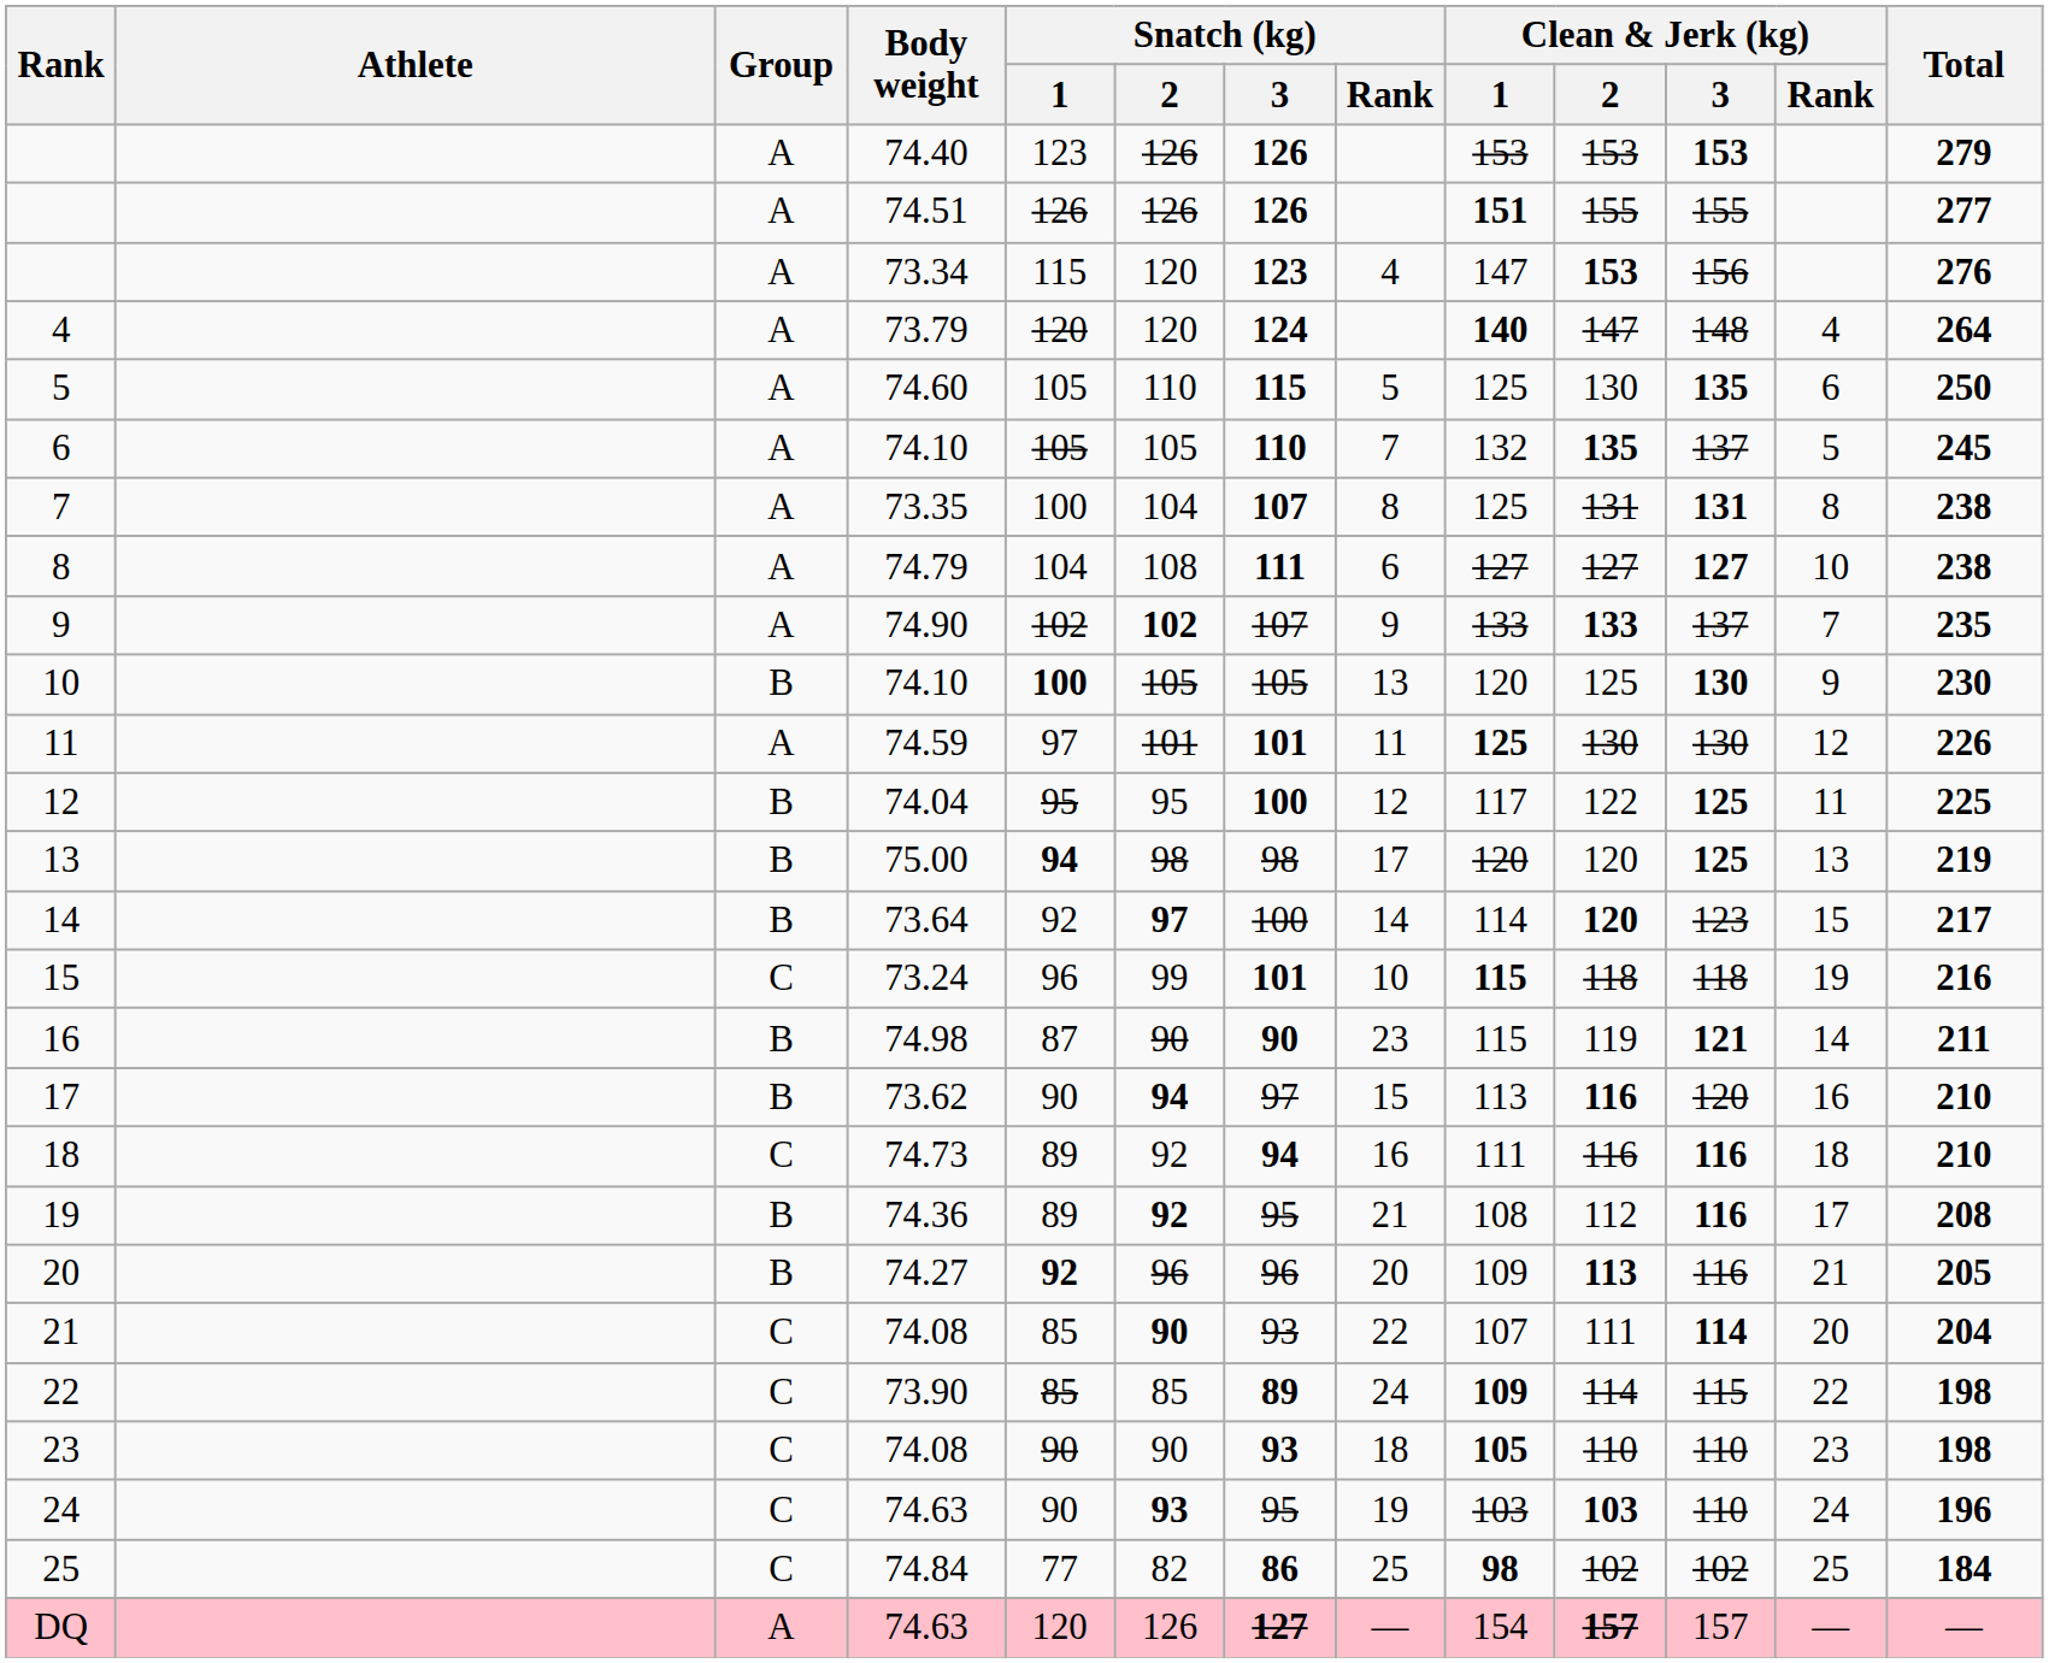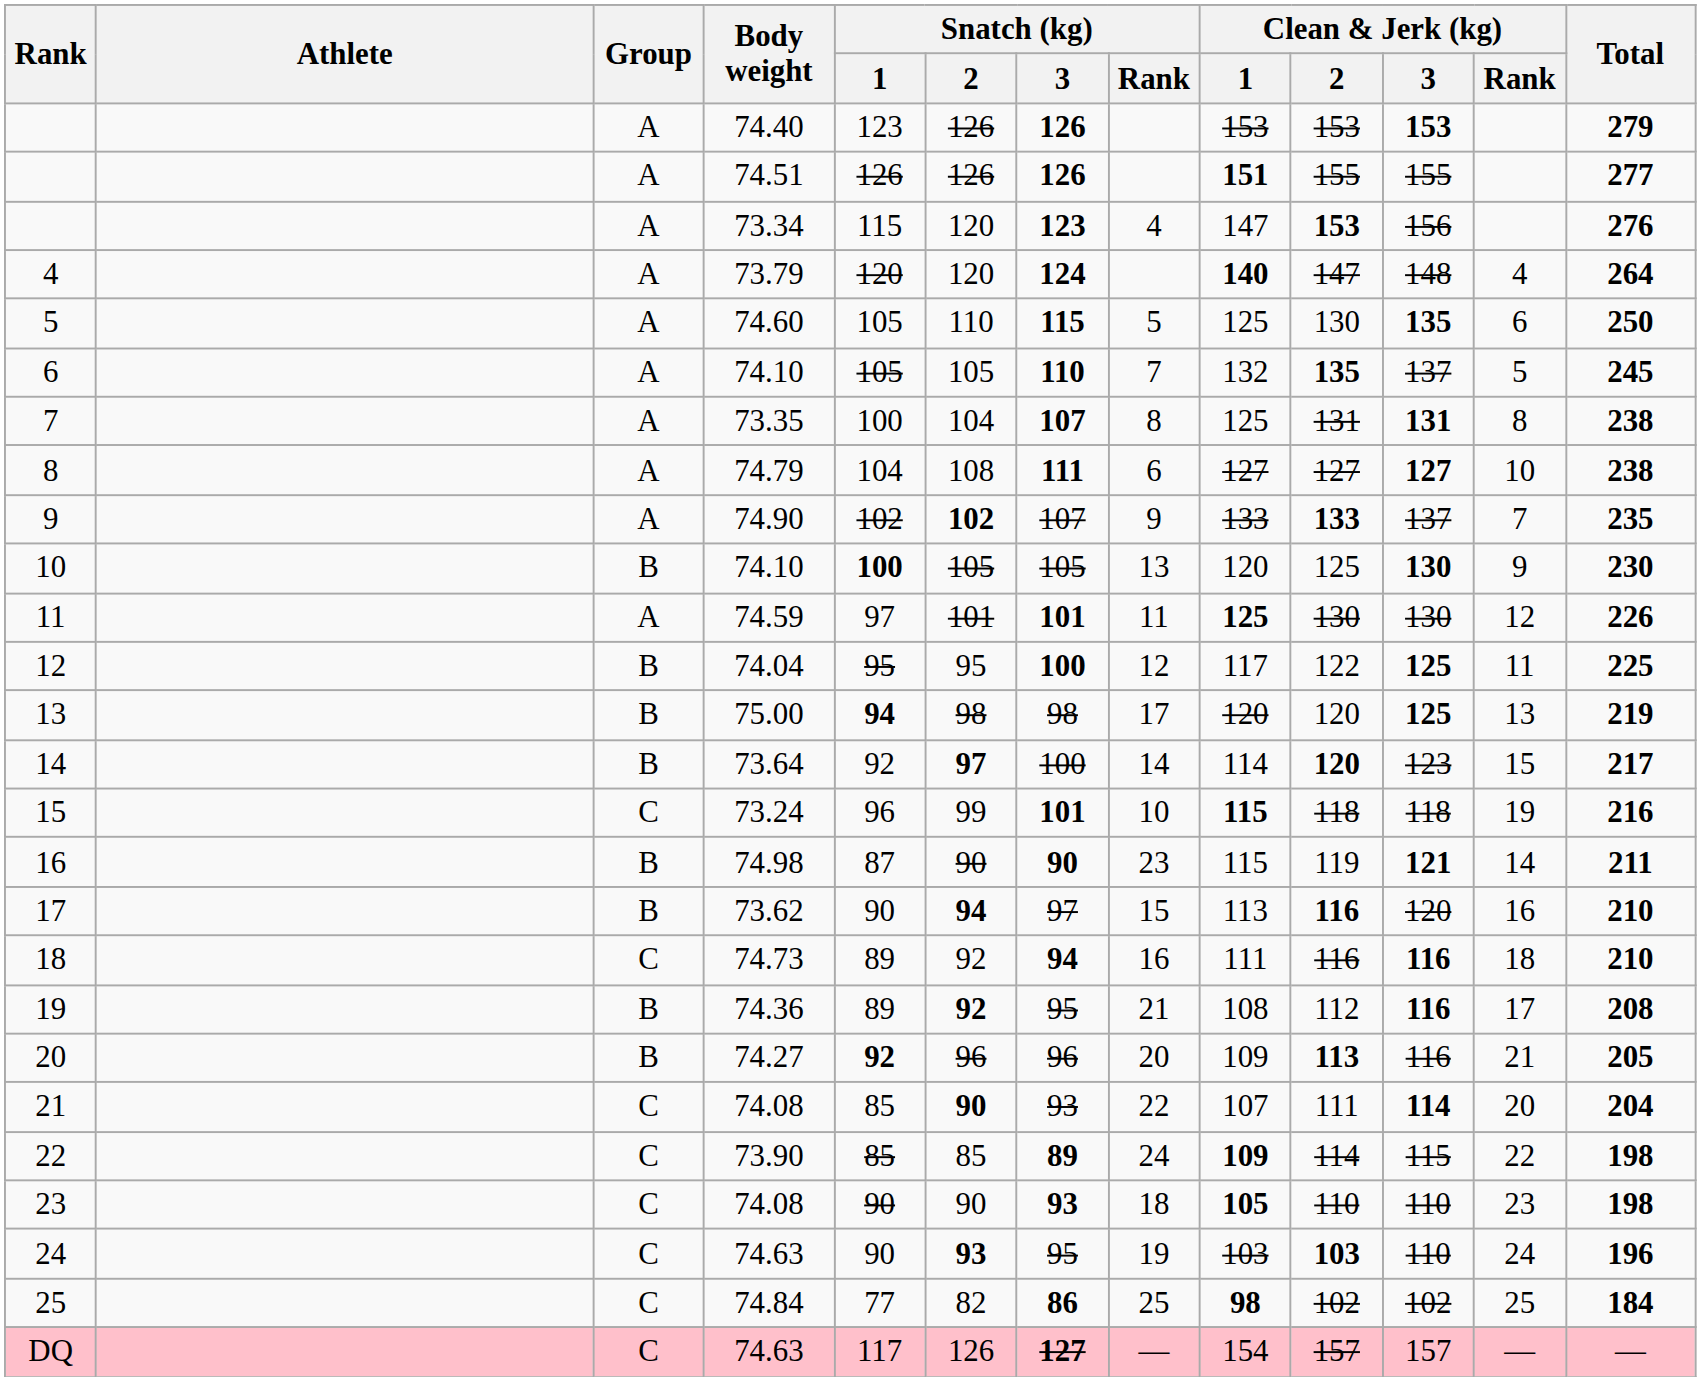DQ | Group: A -> C
DQ | Snatch (kg) / 1: 120 -> 117
DQ | Clean & Jerk (kg) / 2: bold -> normal
